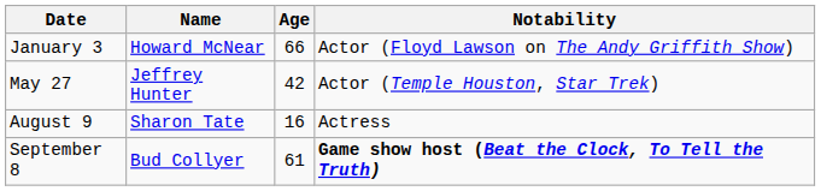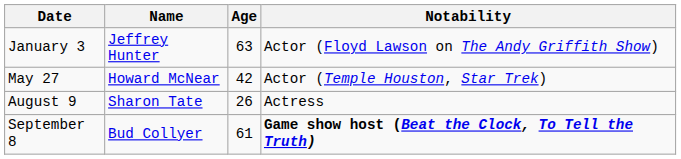January 3 | Name: Howard McNear -> Jeffrey Hunter
January 3 | Age: 66 -> 63
May 27 | Name: Jeffrey Hunter -> Howard McNear
August 9 | Age: 16 -> 26
